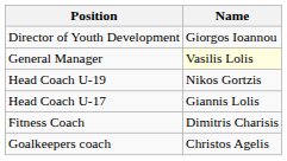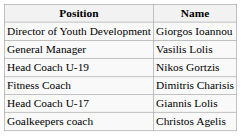General Manager | Name: lightyellow background -> no background
rows swapped: Head Coach U-17 <-> Fitness Coach
